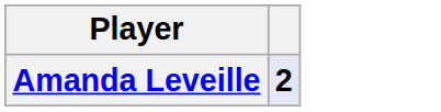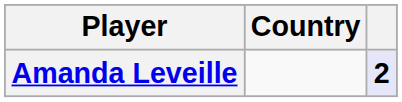+ column: Country
